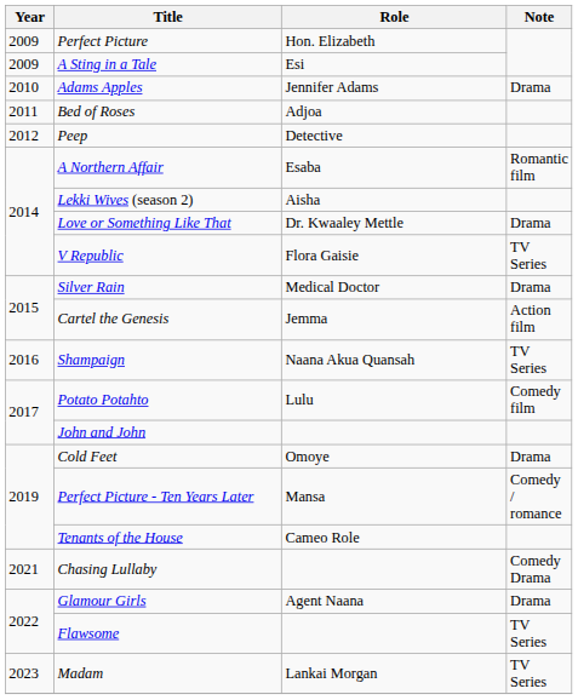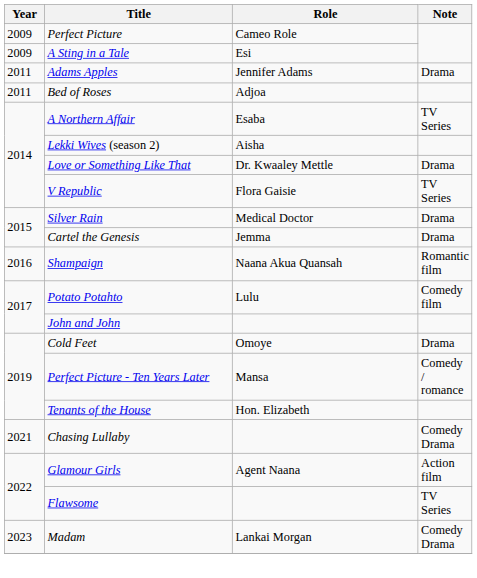Perfect Picture | Role: Hon. Elizabeth -> Cameo Role
Adams Apples | Year: 2010 -> 2011
- row: 2012 | Peep | Detective
A Northern Affair | Note: Romantic film -> TV Series
Cartel the Genesis | Note: Action film -> Drama
Shampaign | Note: TV Series -> Romantic film
Tenants of the House | Role: Cameo Role -> Hon. Elizabeth
Glamour Girls | Note: Drama -> Action film
Madam | Note: TV Series -> Comedy Drama
